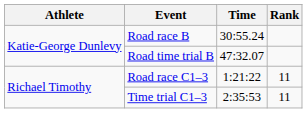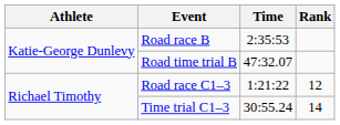Road race B | Time: 30:55.24 -> 2:35:53
Road race C1–3 | Rank: 11 -> 12
Time trial C1–3 | Time: 2:35:53 -> 30:55.24
Time trial C1–3 | Rank: 11 -> 14
